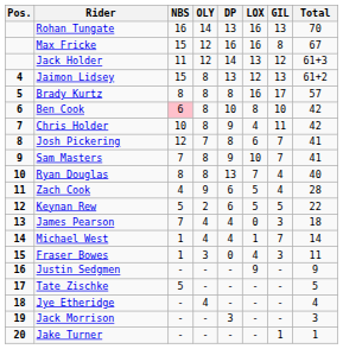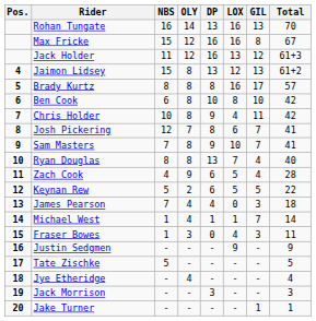Jack Holder | DP: 14 -> 16
Ben Cook | NBS: pink background -> no background
Michael West | DP: 4 -> 1
